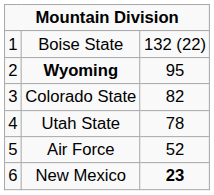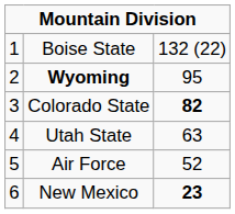Colorado State | column 3: normal -> bold
Utah State | column 3: 78 -> 63
